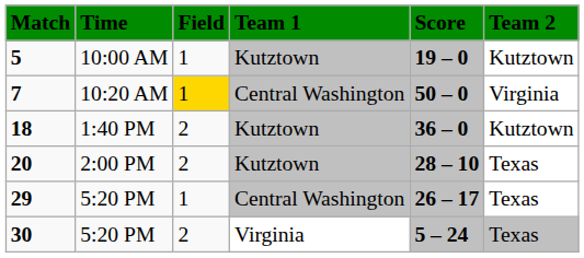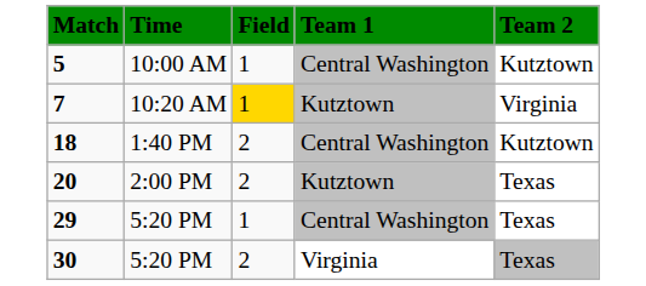- column: Score | 19 – 0 | 50 – 0 | 36 – 0 | 28 – 10 | 26 – 17 | 5 – 24
5 | Team 1: Kutztown -> Central Washington
7 | Team 1: Central Washington -> Kutztown
18 | Team 1: Kutztown -> Central Washington
